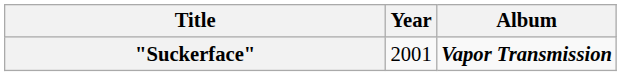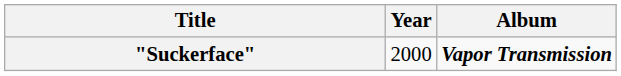"Suckerface" | Year: 2001 -> 2000
